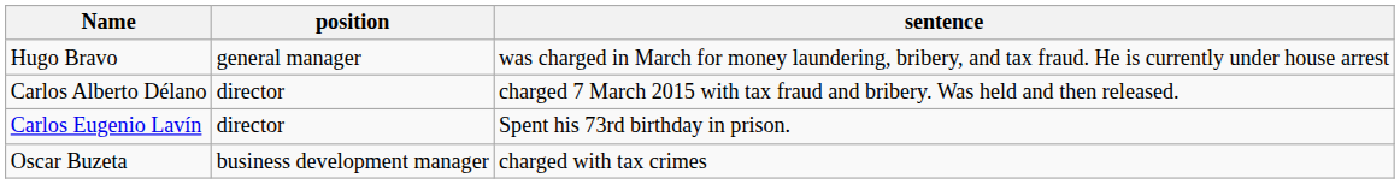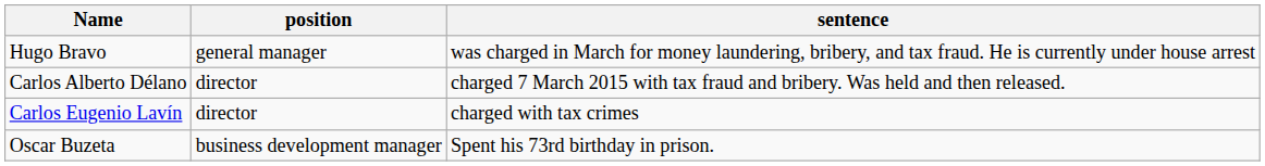Carlos Eugenio Lavín | sentence: Spent his 73rd birthday in prison. -> charged with tax crimes
Oscar Buzeta | sentence: charged with tax crimes -> Spent his 73rd birthday in prison.
